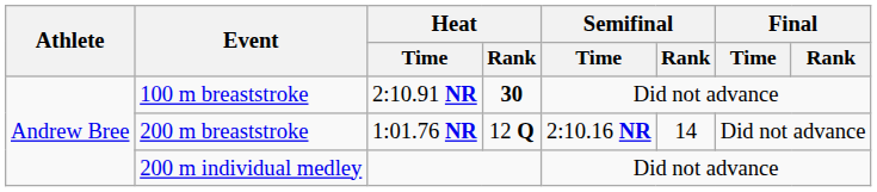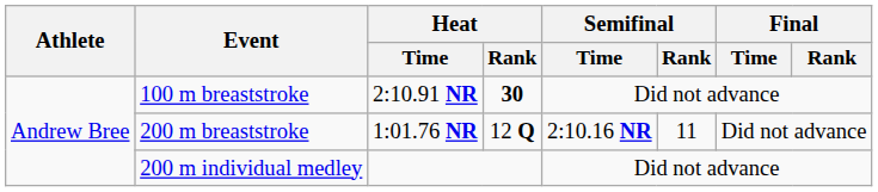200 m breaststroke | Semifinal / Rank: 14 -> 11
